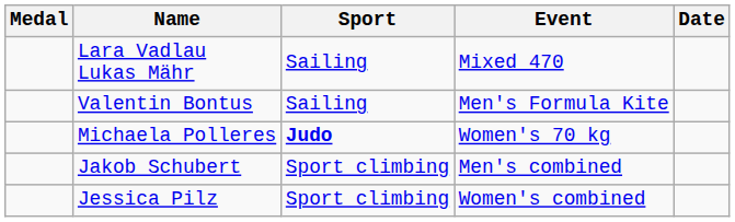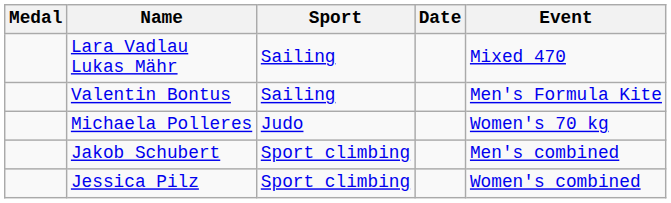columns swapped: Event <-> Date
Michaela Polleres | Sport: bold -> normal
